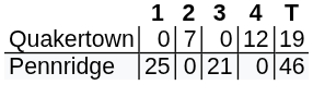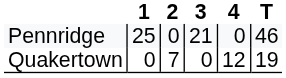rows swapped: Quakertown <-> Pennridge
